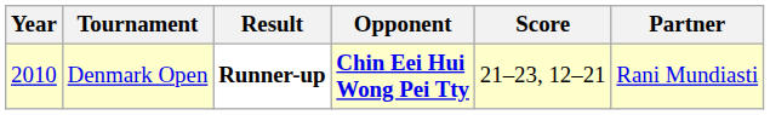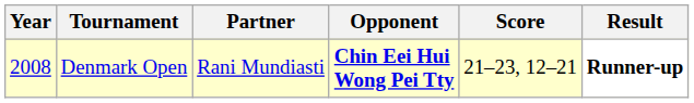columns swapped: Partner <-> Result
Denmark Open | Year: 2010 -> 2008
